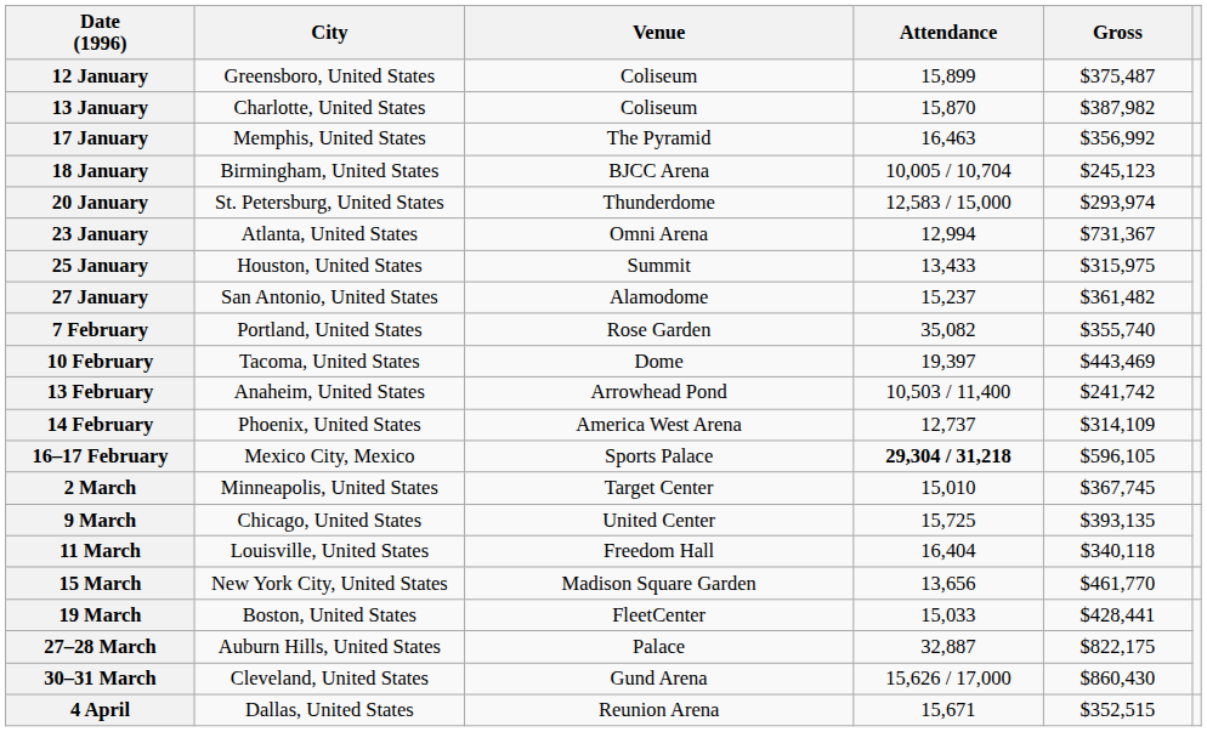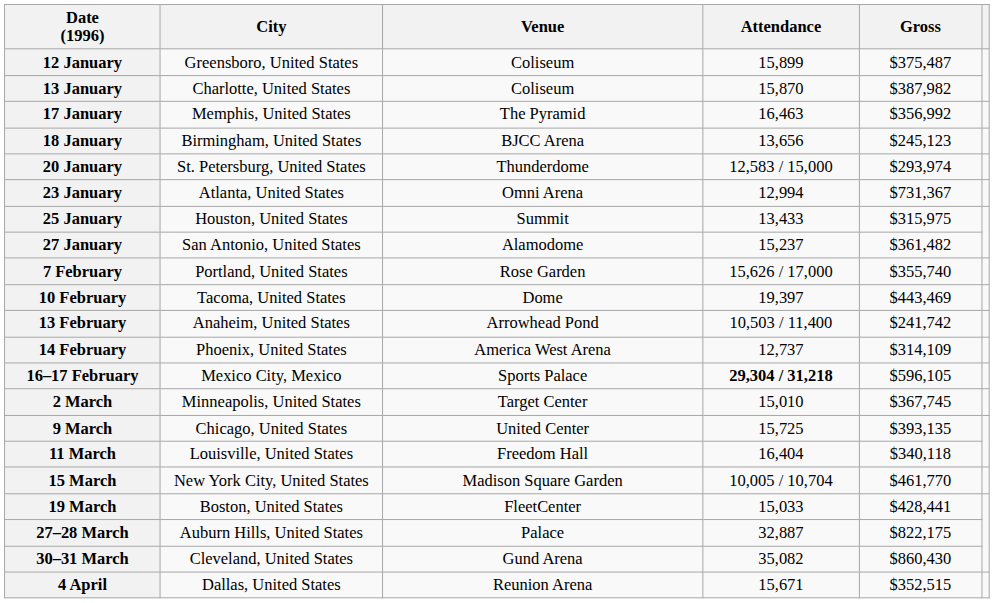18 January | Attendance: 10,005 / 10,704 -> 13,656
7 February | Attendance: 35,082 -> 15,626 / 17,000
15 March | Attendance: 13,656 -> 10,005 / 10,704
30–31 March | Attendance: 15,626 / 17,000 -> 35,082
